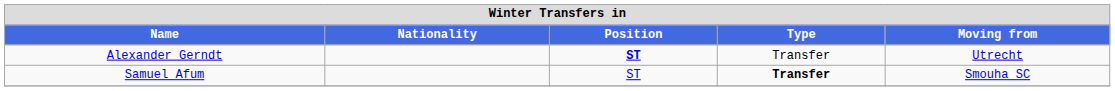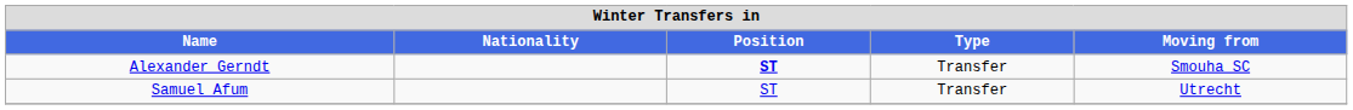Alexander Gerndt | Moving from: Utrecht -> Smouha SC
Samuel Afum | Type: bold -> normal
Samuel Afum | Moving from: Smouha SC -> Utrecht
